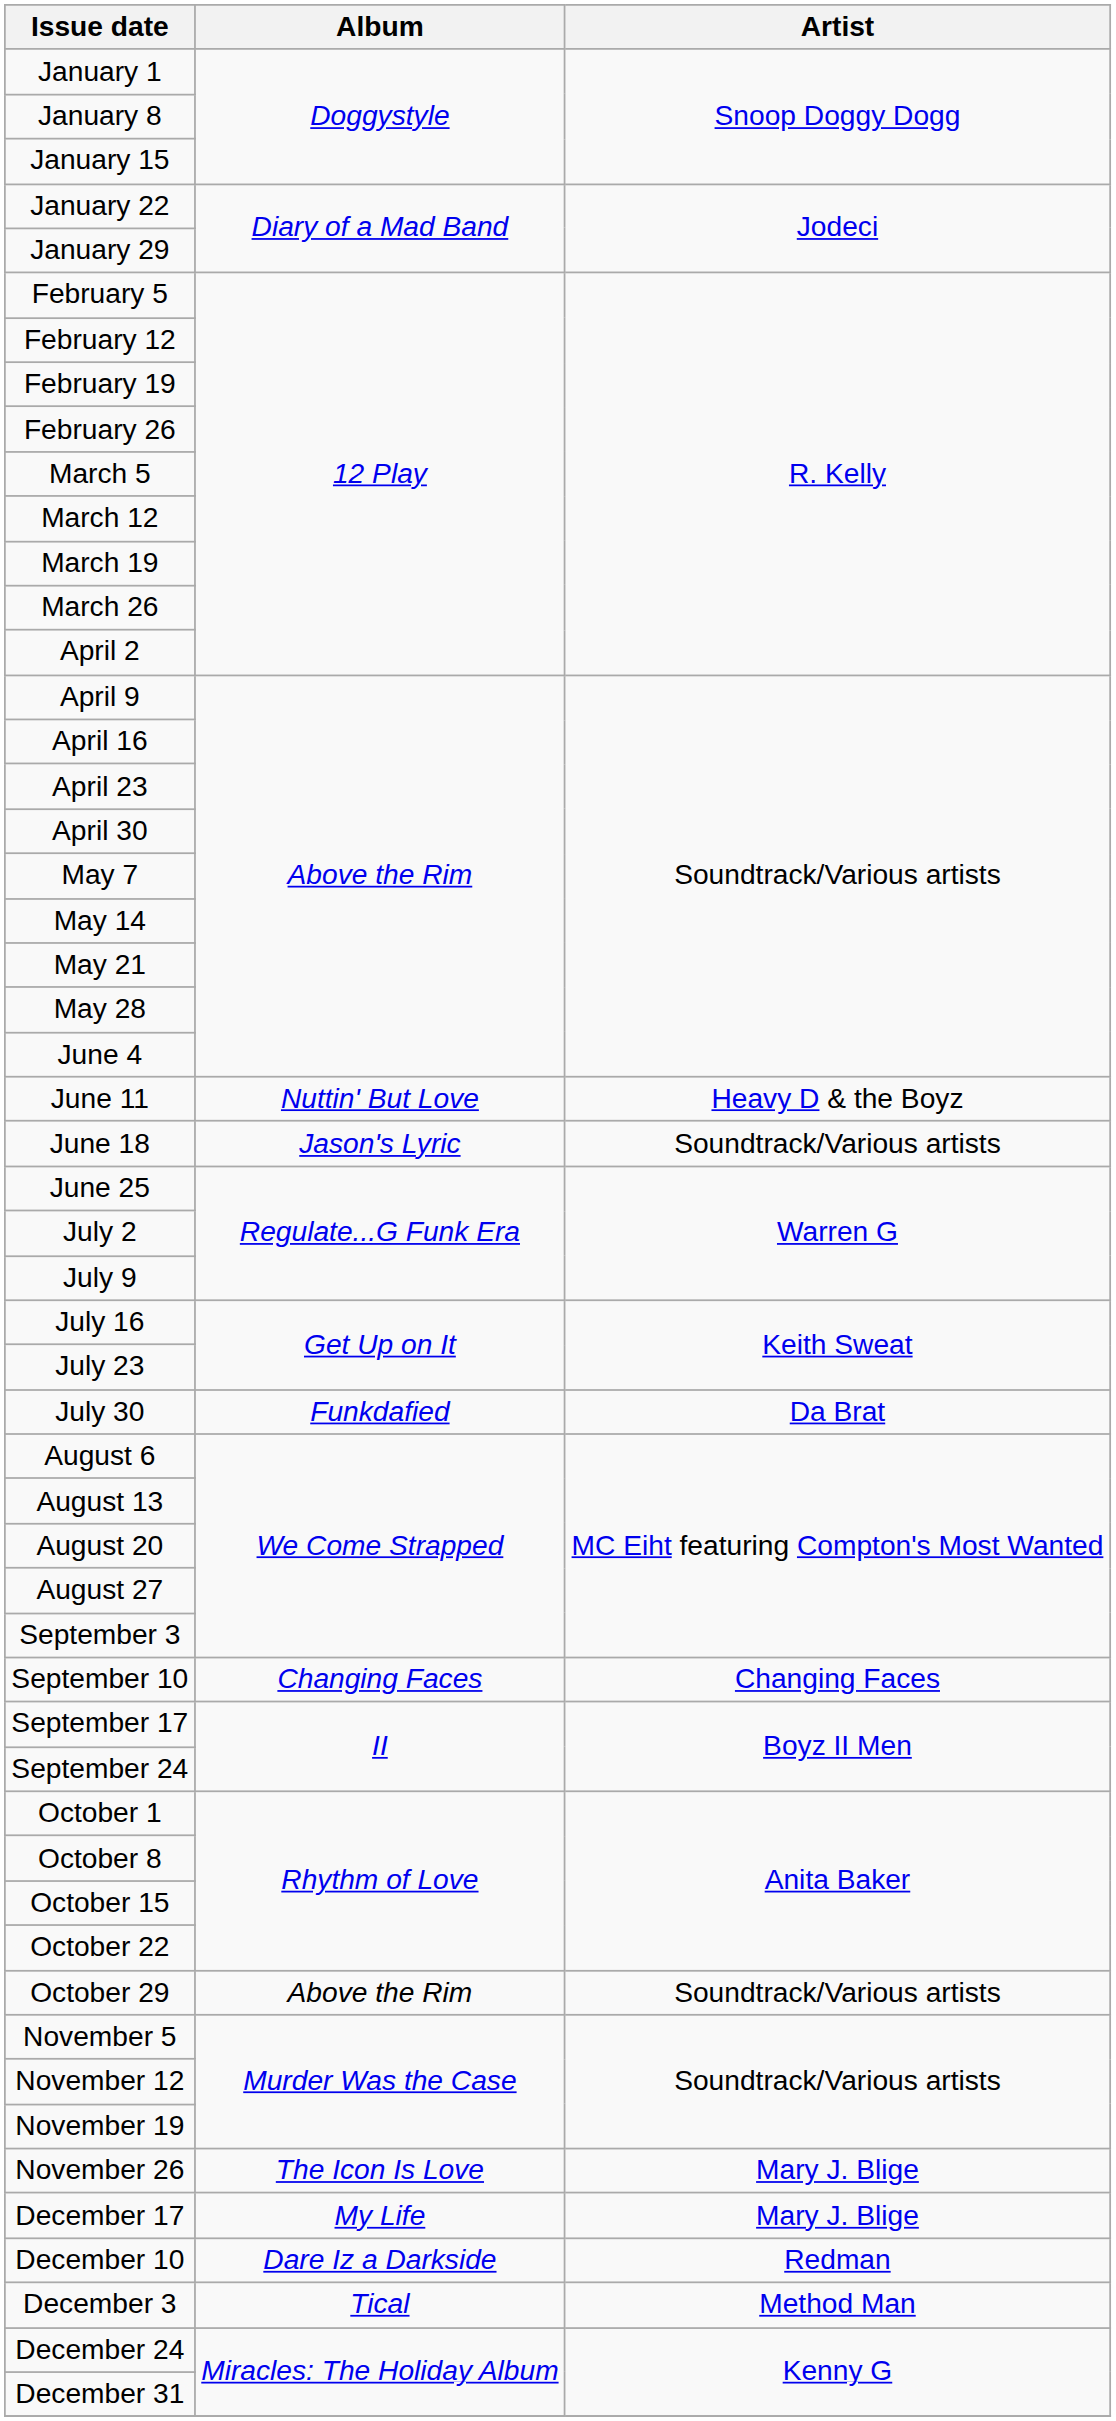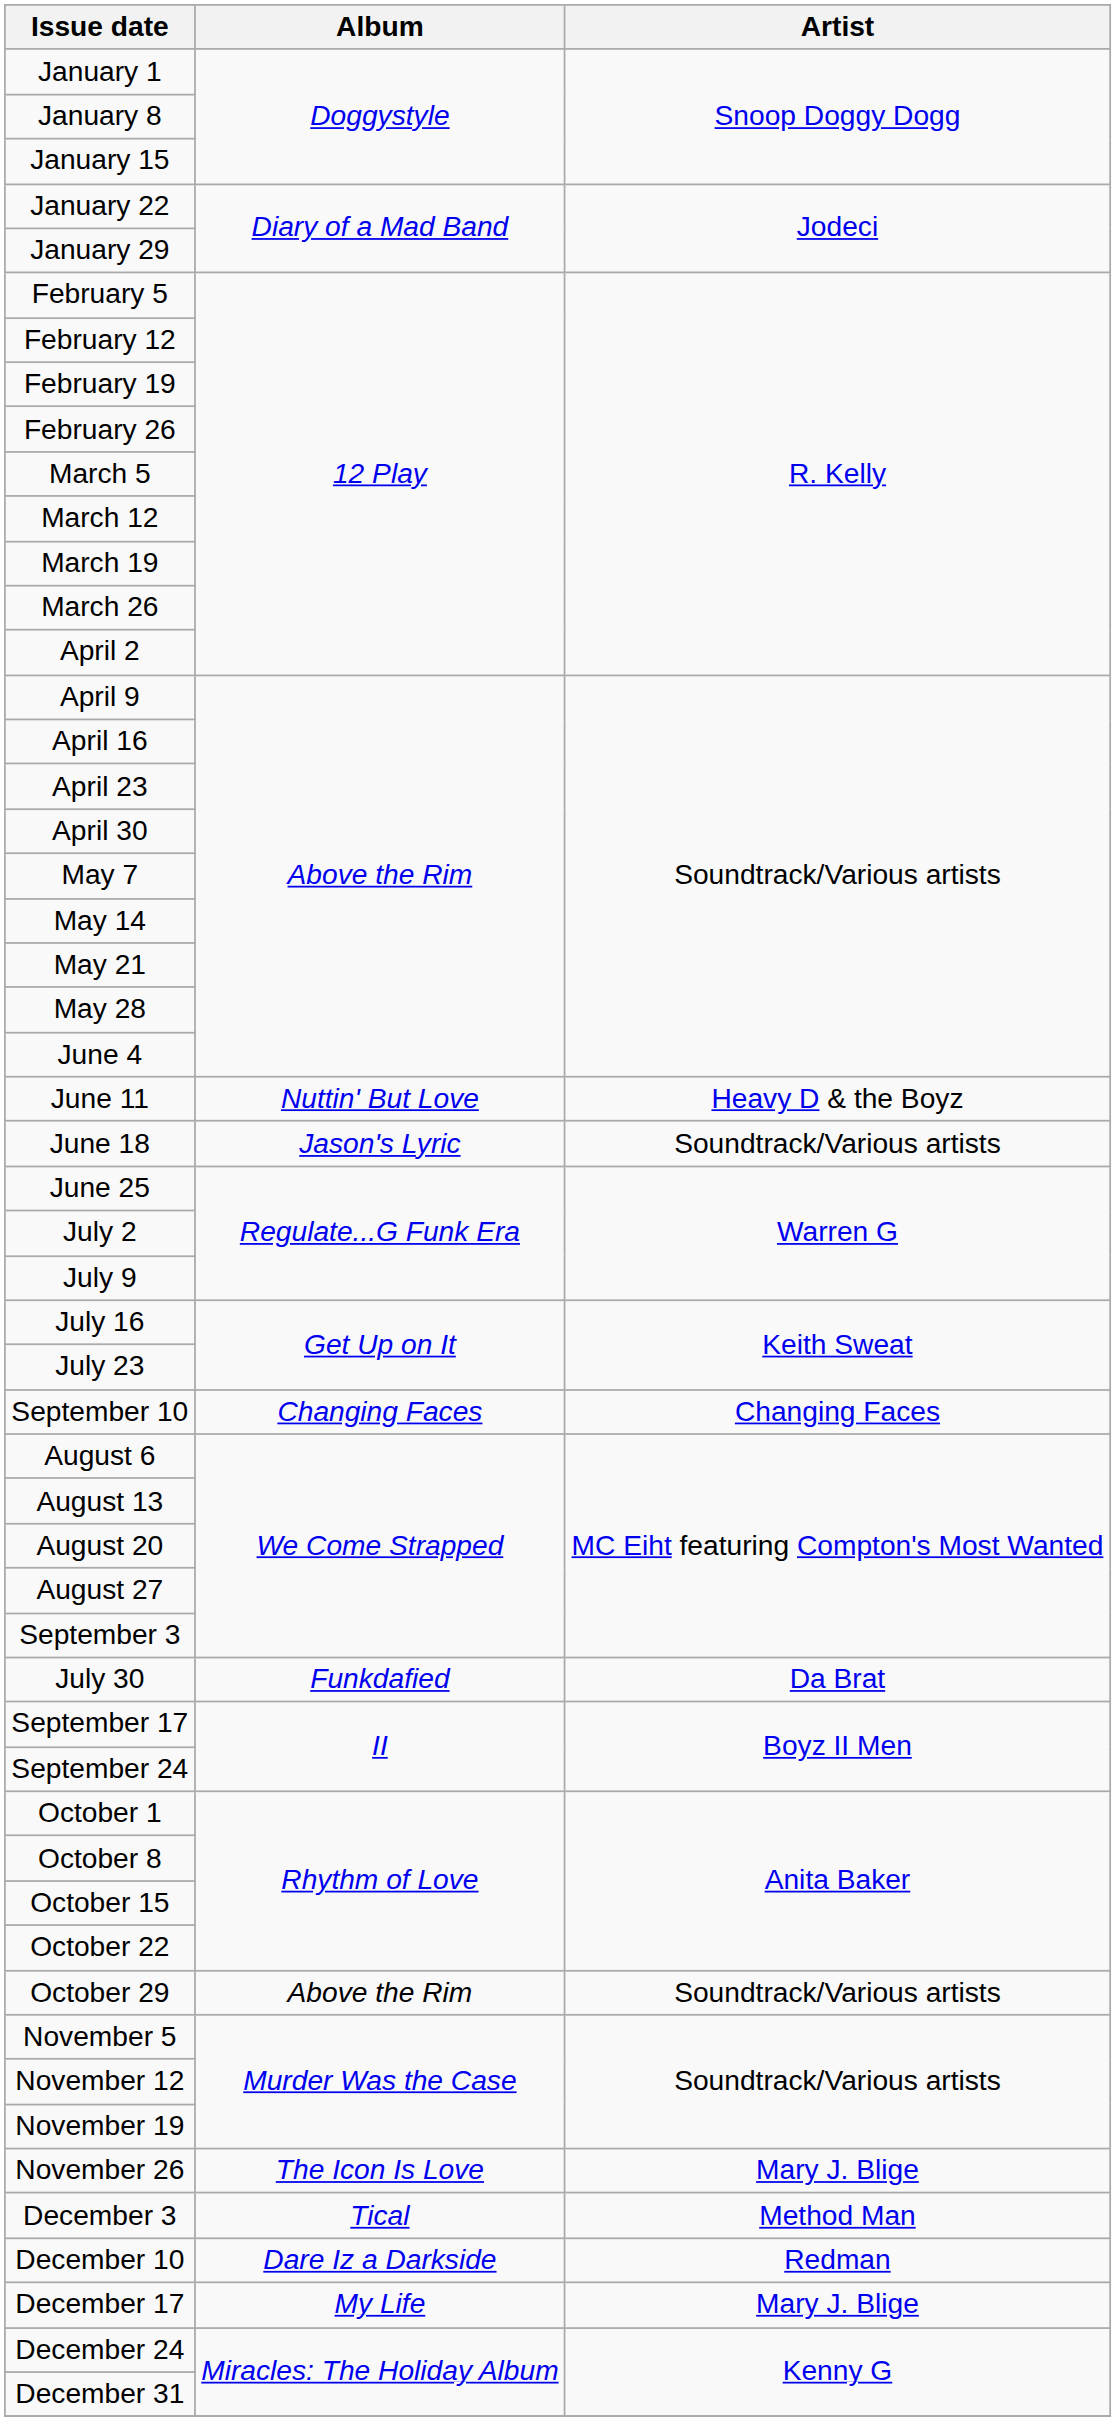rows swapped: July 30 <-> September 10
rows swapped: December 3 <-> December 17
